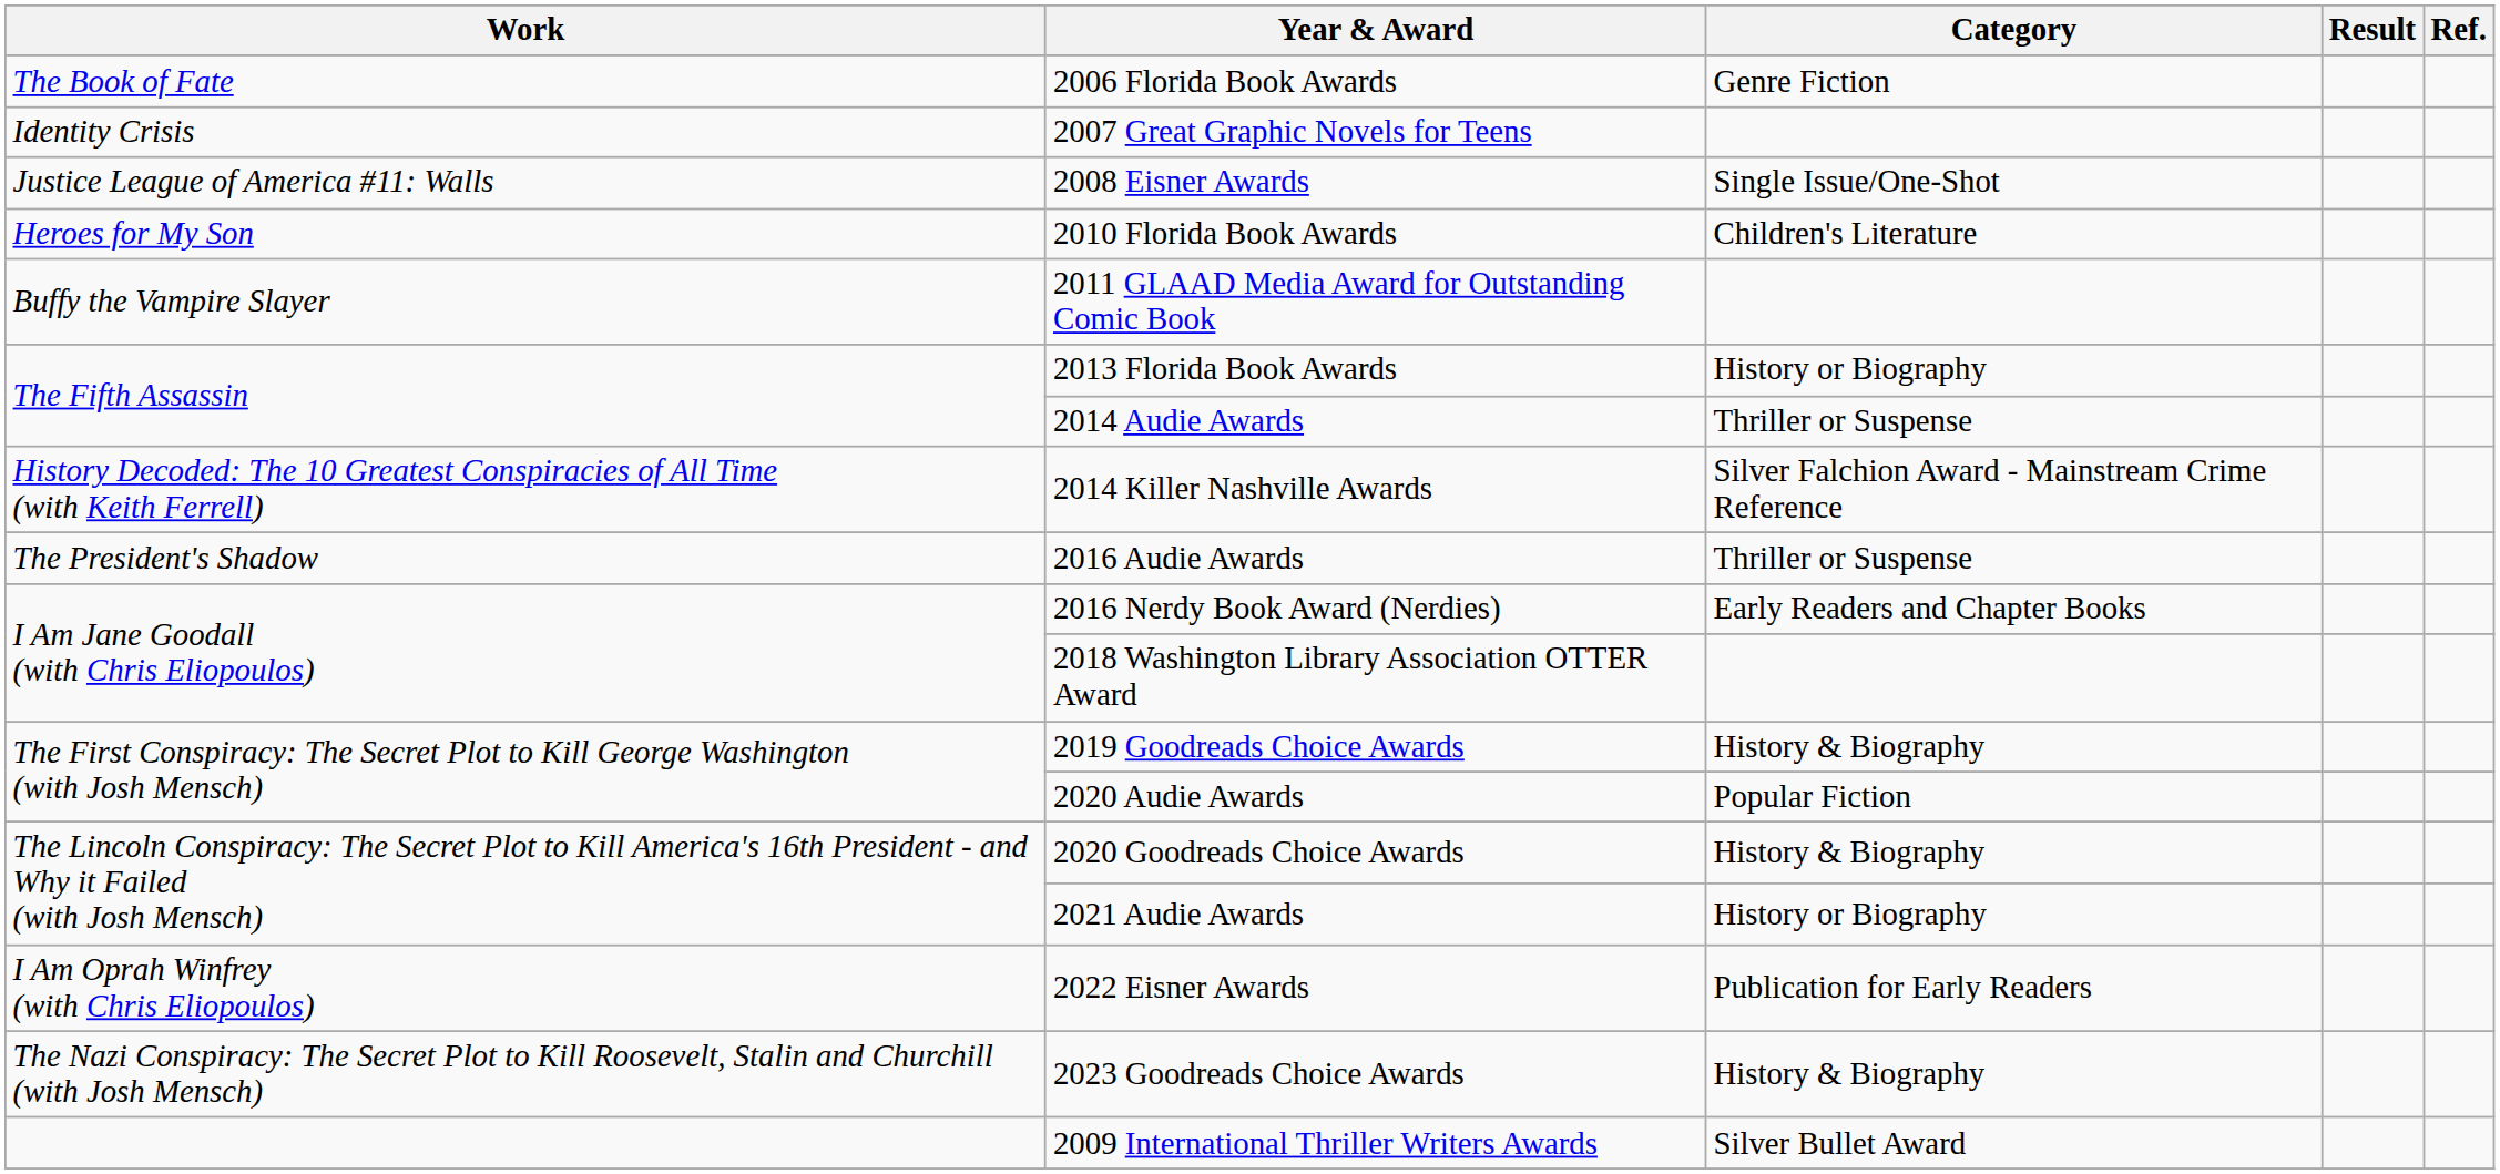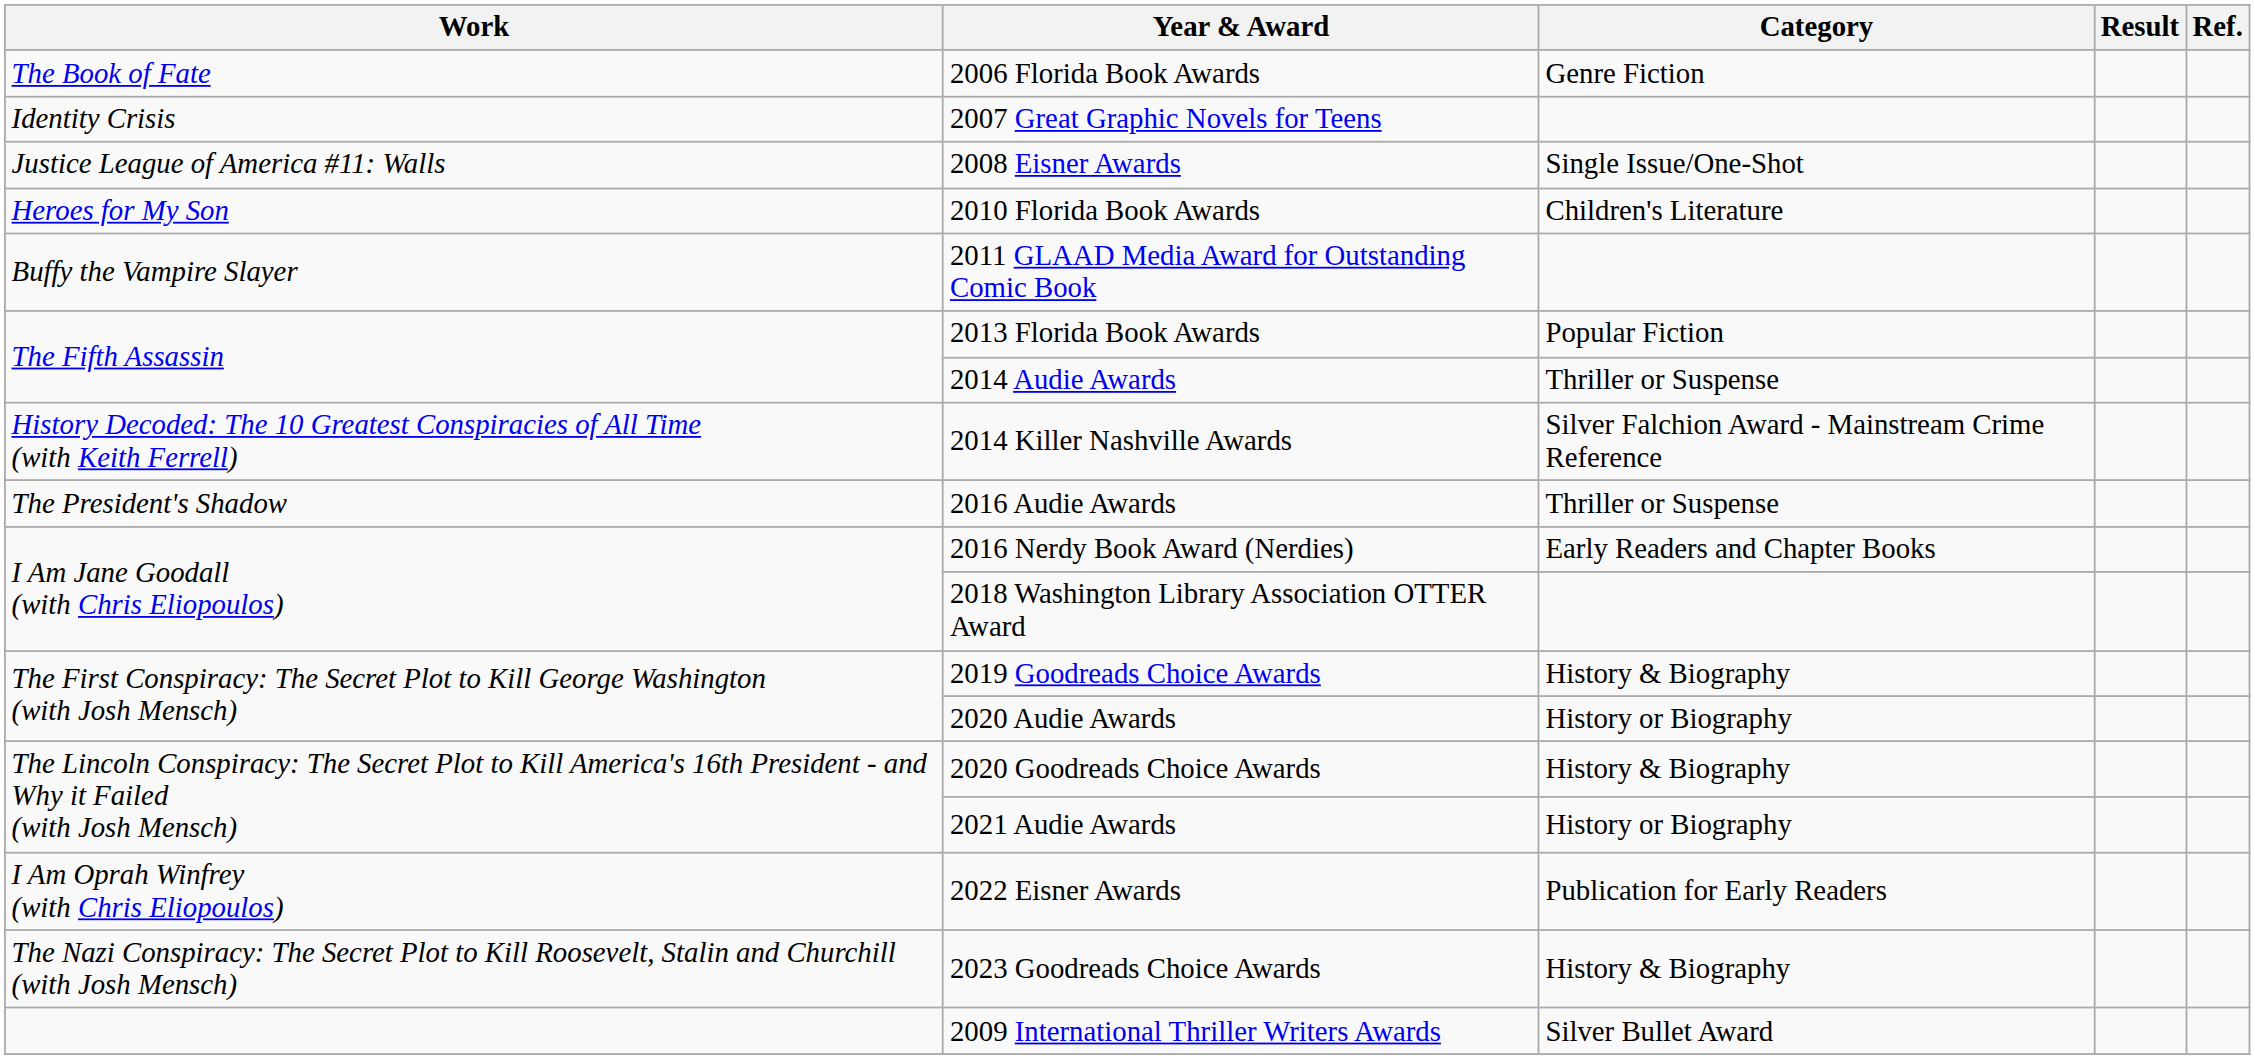2013 Florida Book Awards | Category: History or Biography -> Popular Fiction
2020 Audie Awards | Category: Popular Fiction -> History or Biography
